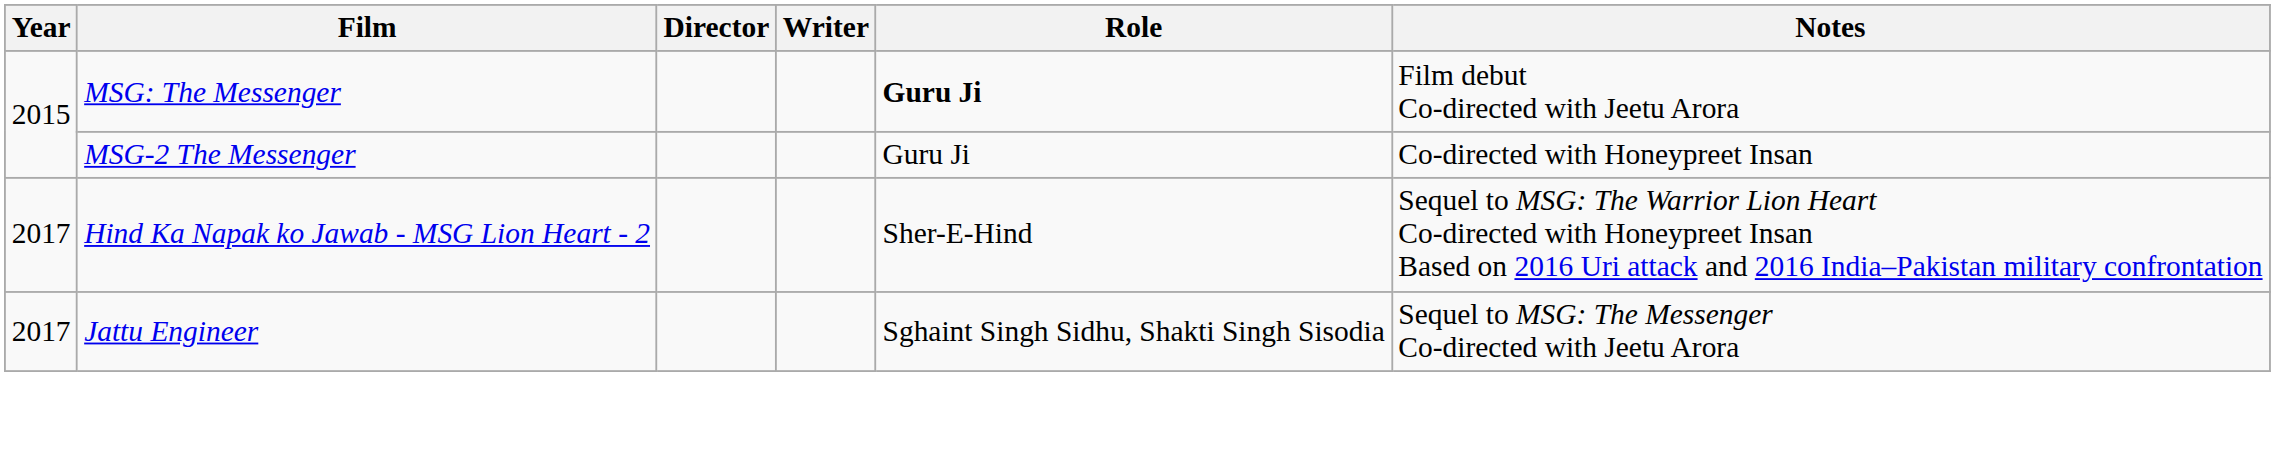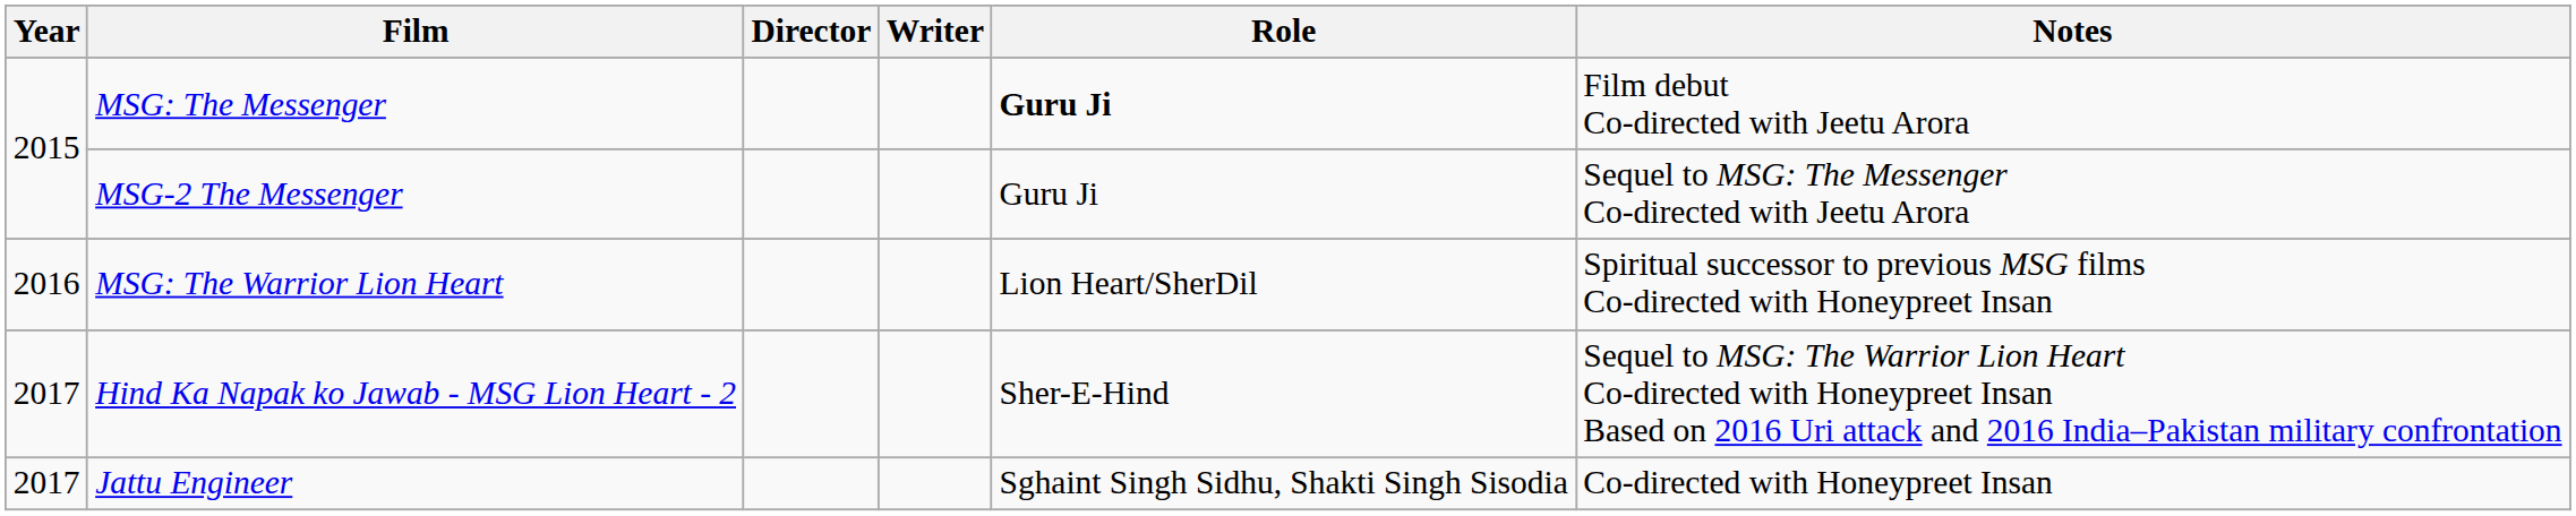MSG-2 The Messenger | Notes: Co-directed with Honeypreet Insan -> Sequel to MSG: The Messenger Co-directed with Jeetu Arora
+ row: 2016 | MSG: The Warrior Lion Heart | Lion Heart/SherDil | Spiritual successor to previous MSG films Co-directed with Honeypreet Insan
Jattu Engineer | Notes: Sequel to MSG: The Messenger Co-directed with Jeetu Arora -> Co-directed with Honeypreet Insan
